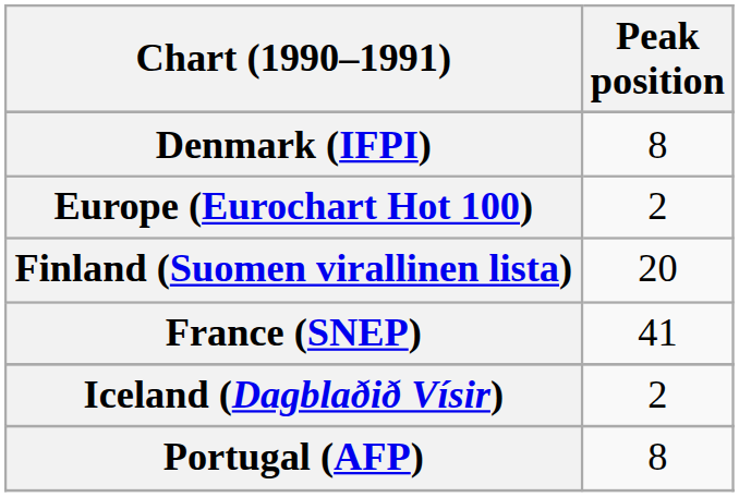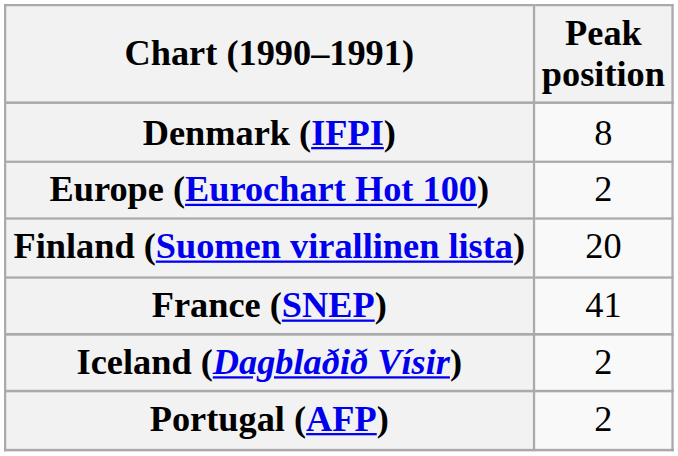Portugal (AFP) | Peak position: 8 -> 2
